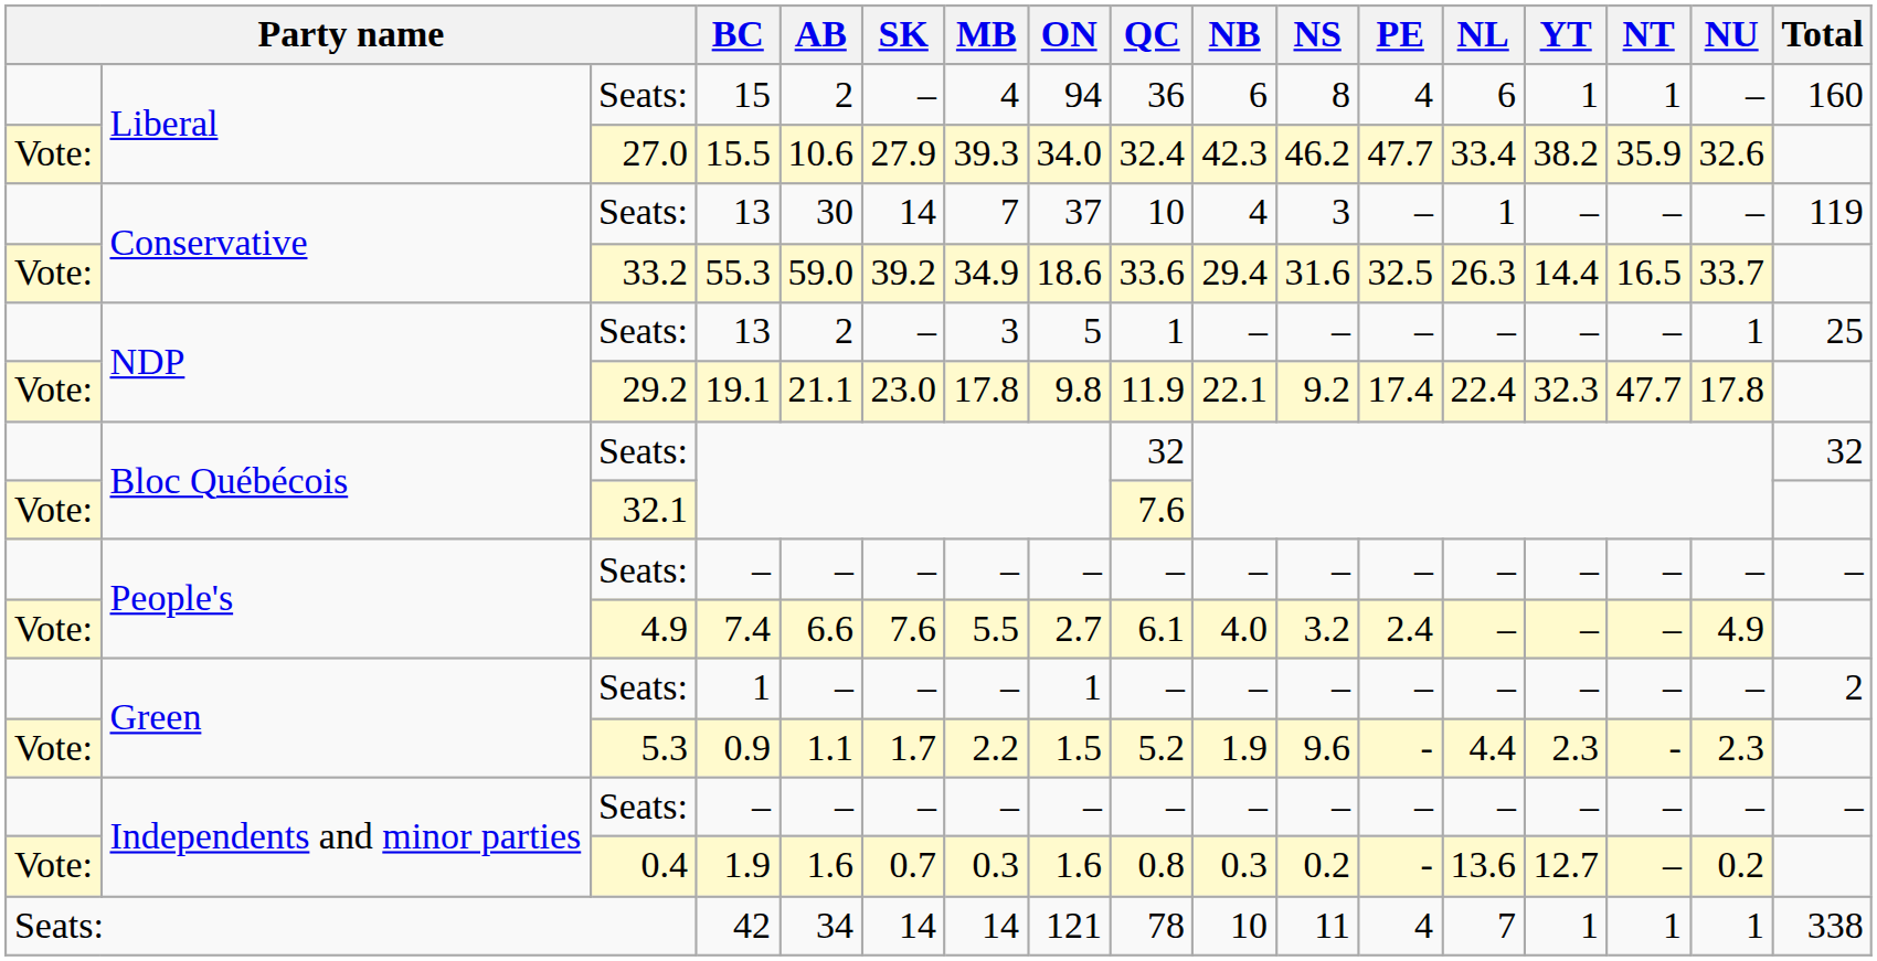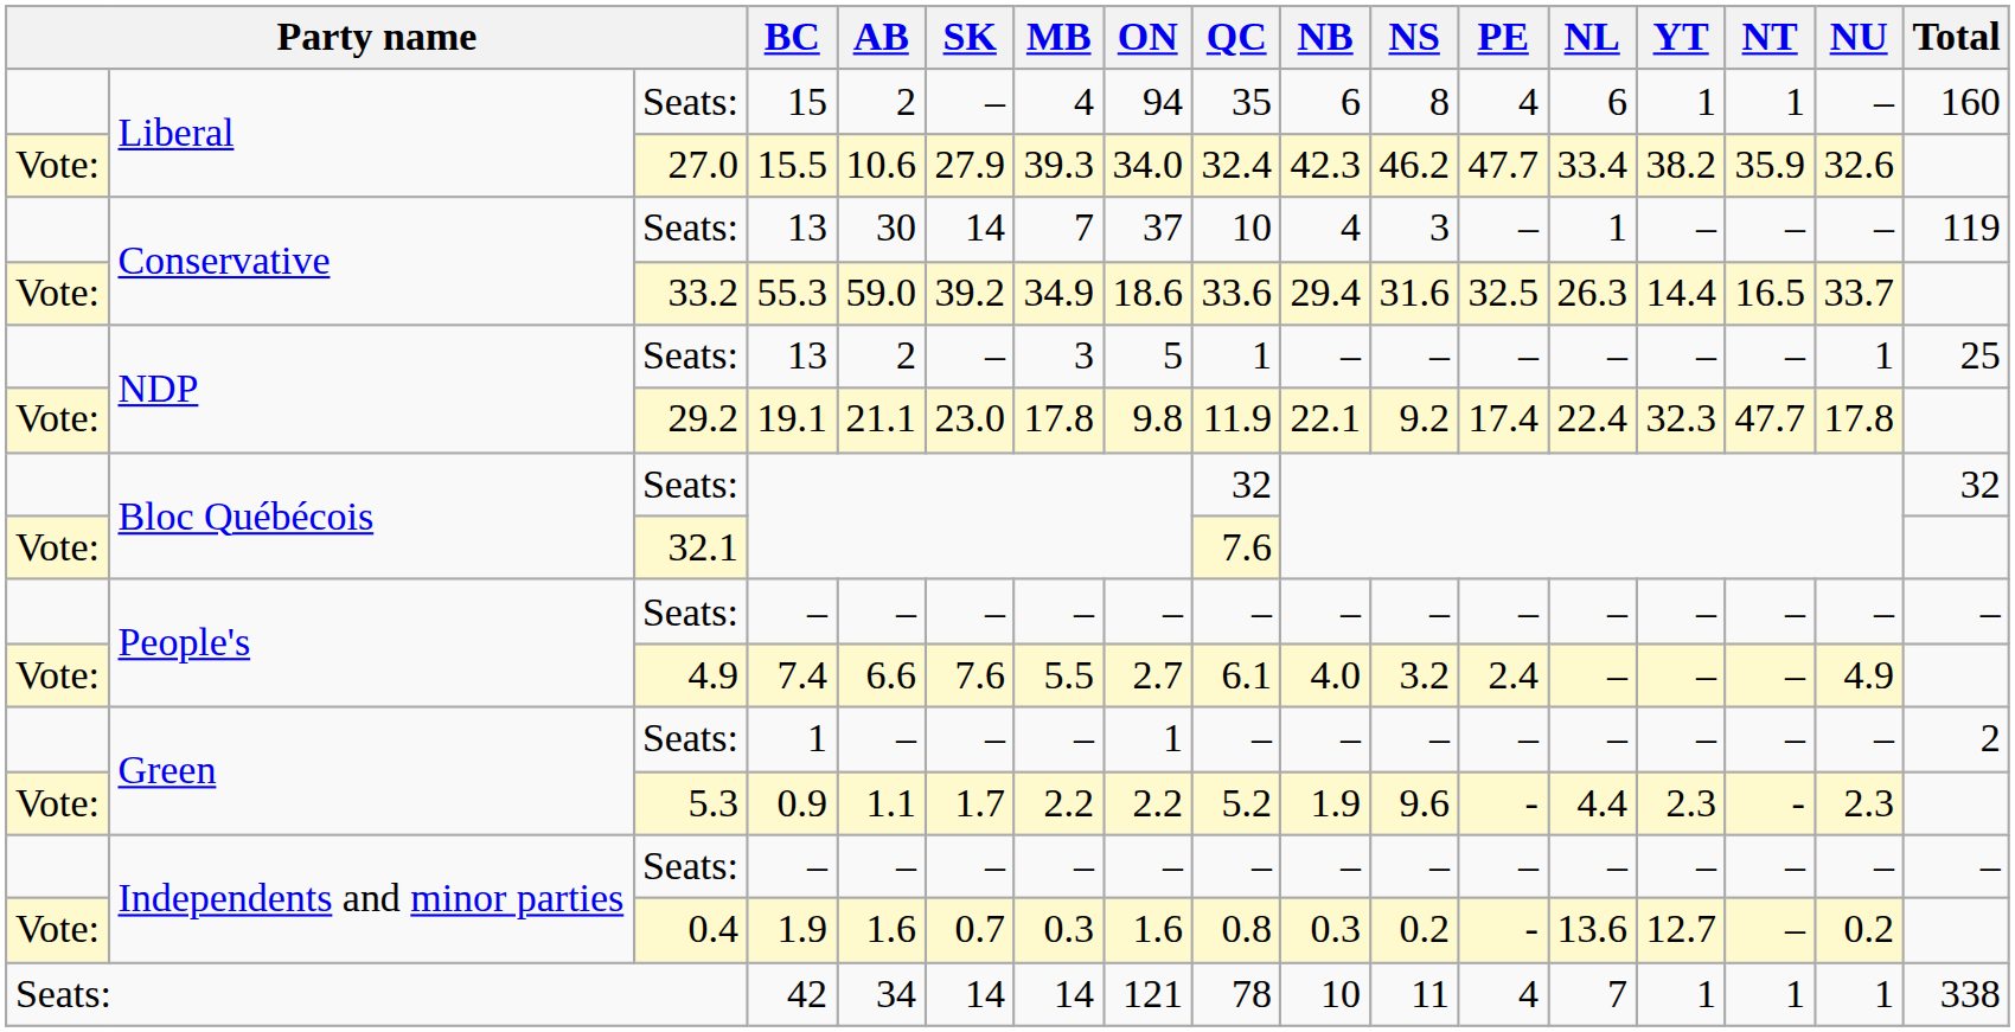15 | QC: 36 -> 35
0.9 | ON: 1.5 -> 2.2
